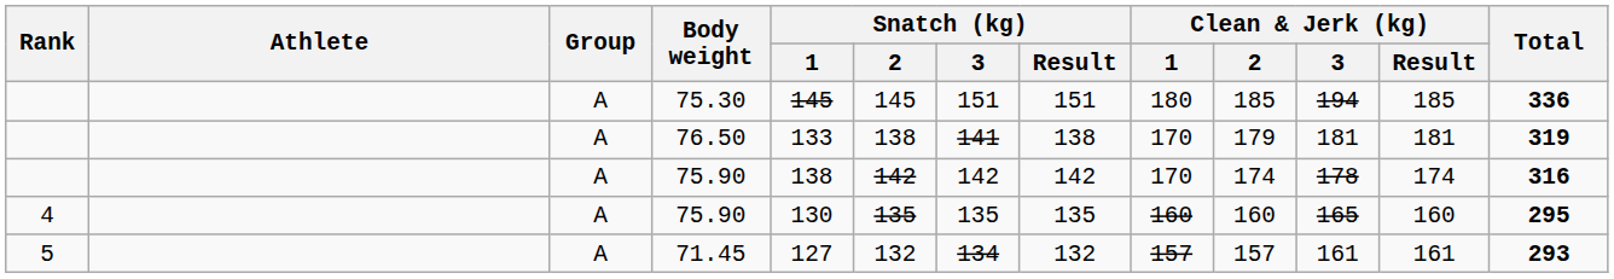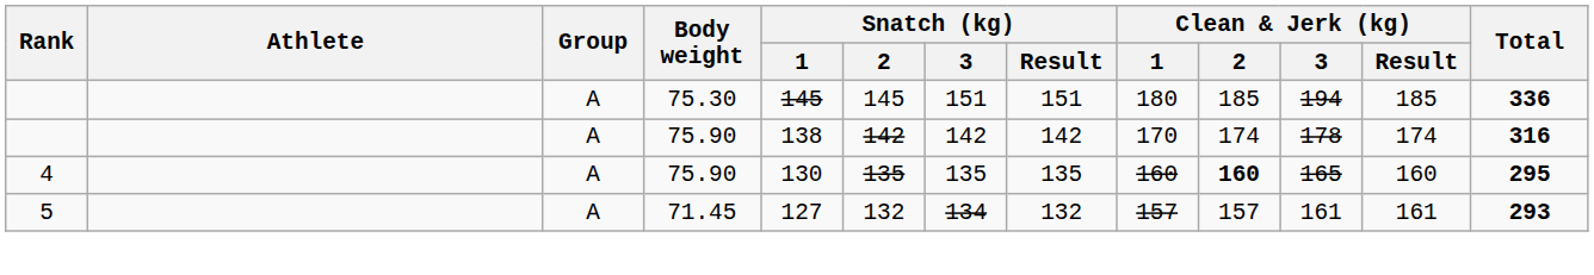- row: A | 76.50 | 133 | 138 | 141 | 138 | 170 | 179 | 181 | 181 | 319
4 / 75.90 | Clean & Jerk (kg) / 2: normal -> bold
